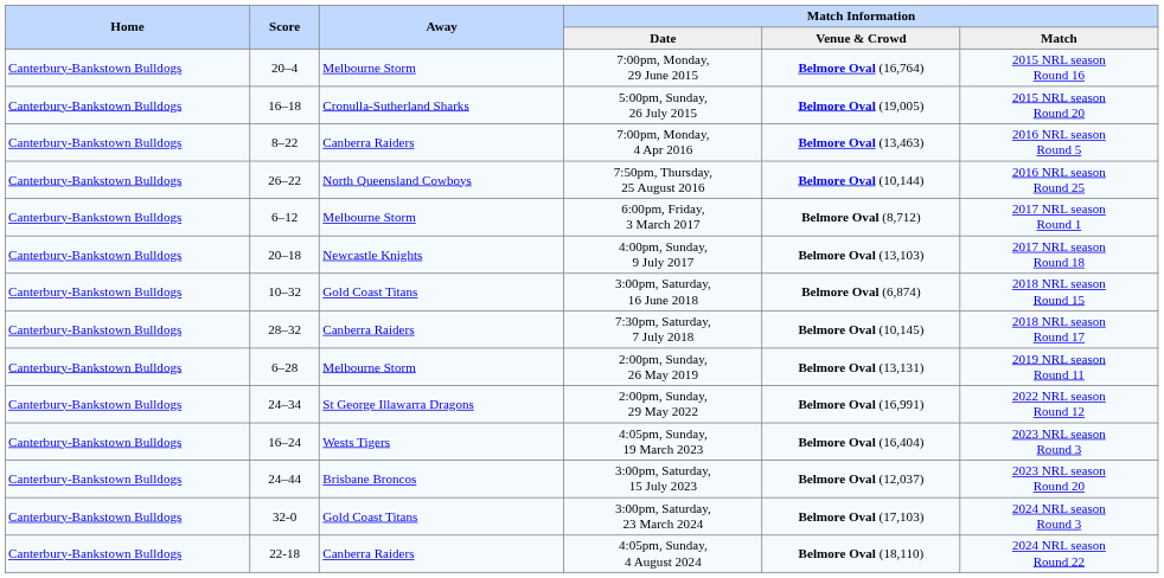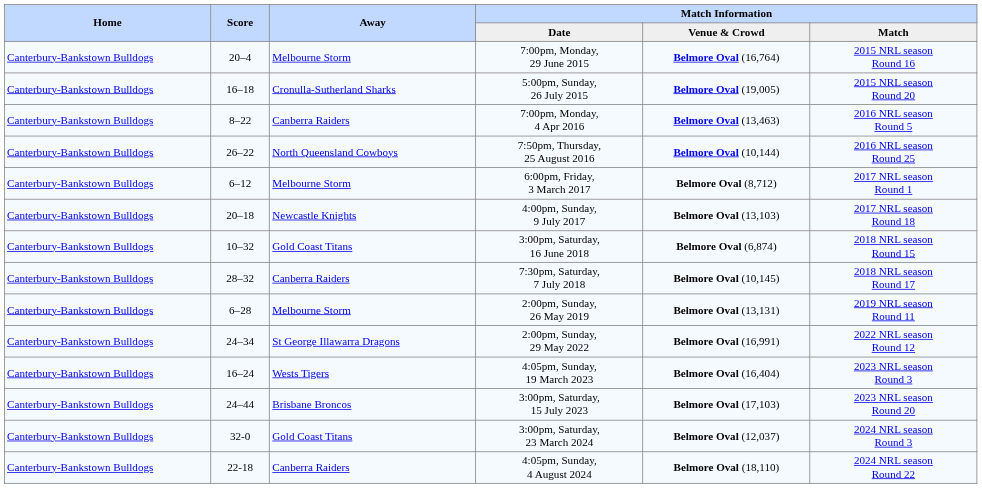3:00pm, Saturday, 15 July 2023 | Match Information / Venue & Crowd: Belmore Oval (12,037) -> Belmore Oval (17,103)
3:00pm, Saturday, 23 March 2024 | Match Information / Venue & Crowd: Belmore Oval (17,103) -> Belmore Oval (12,037)
